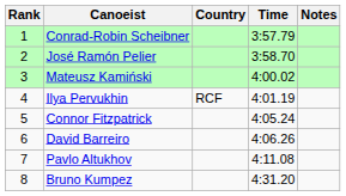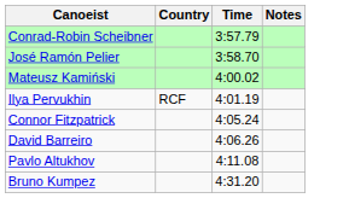- column: Rank | 1 | 2 | 3 | 4 | 5 | 6 | 7 | 8
